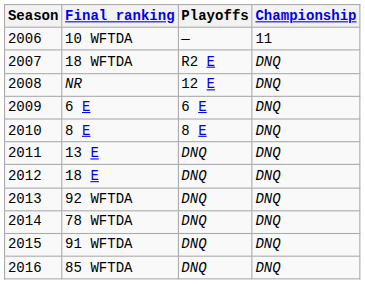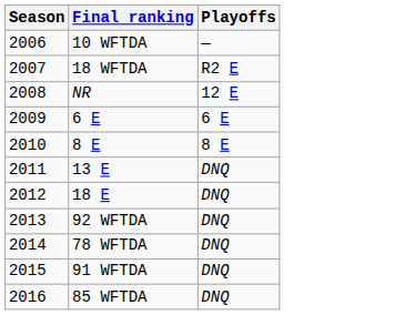- column: Championship | 11 | DNQ | DNQ | DNQ | DNQ | DNQ | DNQ | DNQ | DNQ | DNQ | DNQ
